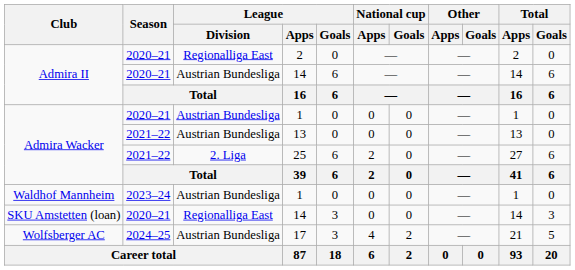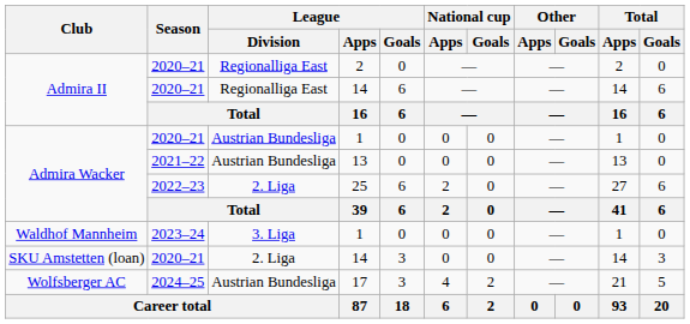Admira II / 14 | League / Division: Austrian Bundesliga -> Regionalliga East
25 | Season: 2021–22 -> 2022–23
Waldhof Mannheim / 1 | League / Division: Austrian Bundesliga -> 3. Liga
SKU Amstetten (loan) / 14 | League / Division: Regionalliga East -> 2. Liga
